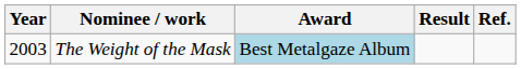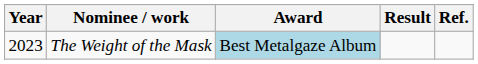The Weight of the Mask | Year: 2003 -> 2023
